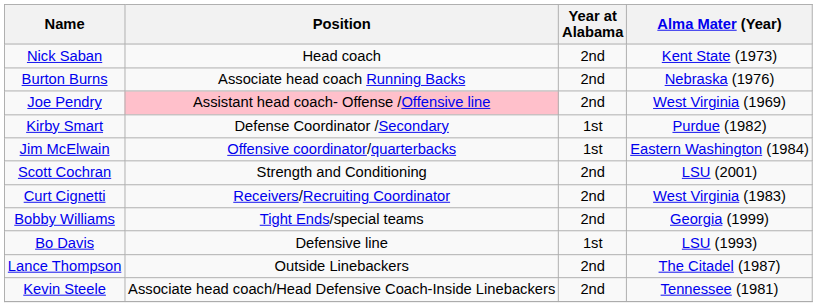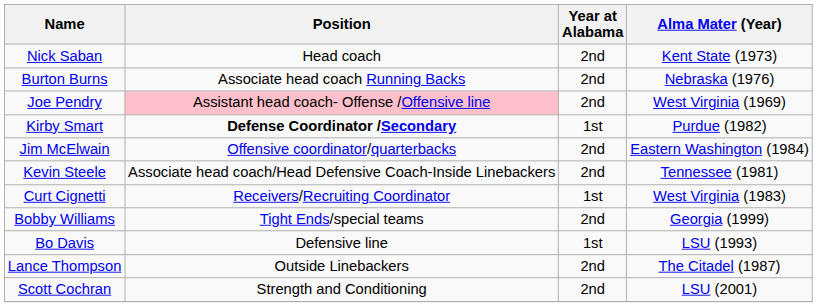Kirby Smart | Position: normal -> bold
Jim McElwain | Year at Alabama: 1st -> 2nd
rows swapped: Kevin Steele <-> Scott Cochran
Curt Cignetti | Year at Alabama: 2nd -> 1st
